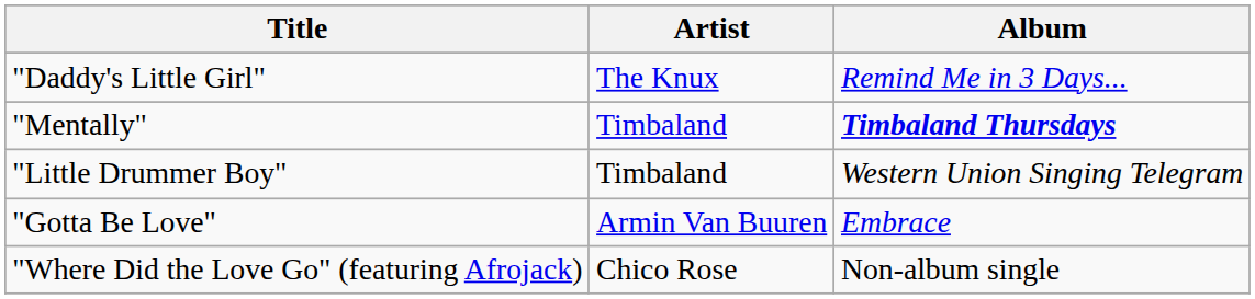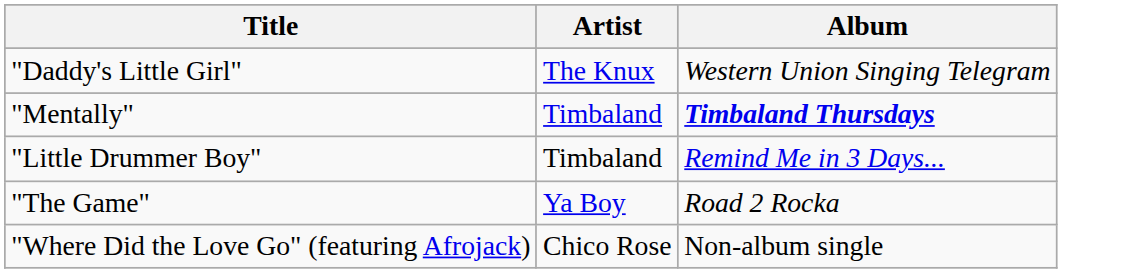"Daddy's Little Girl" | Album: Remind Me in 3 Days... -> Western Union Singing Telegram
"Little Drummer Boy" | Album: Western Union Singing Telegram -> Remind Me in 3 Days...
- row: "Gotta Be Love" | Armin Van Buuren | Embrace
+ row: "The Game" | Ya Boy | Road 2 Rocka
